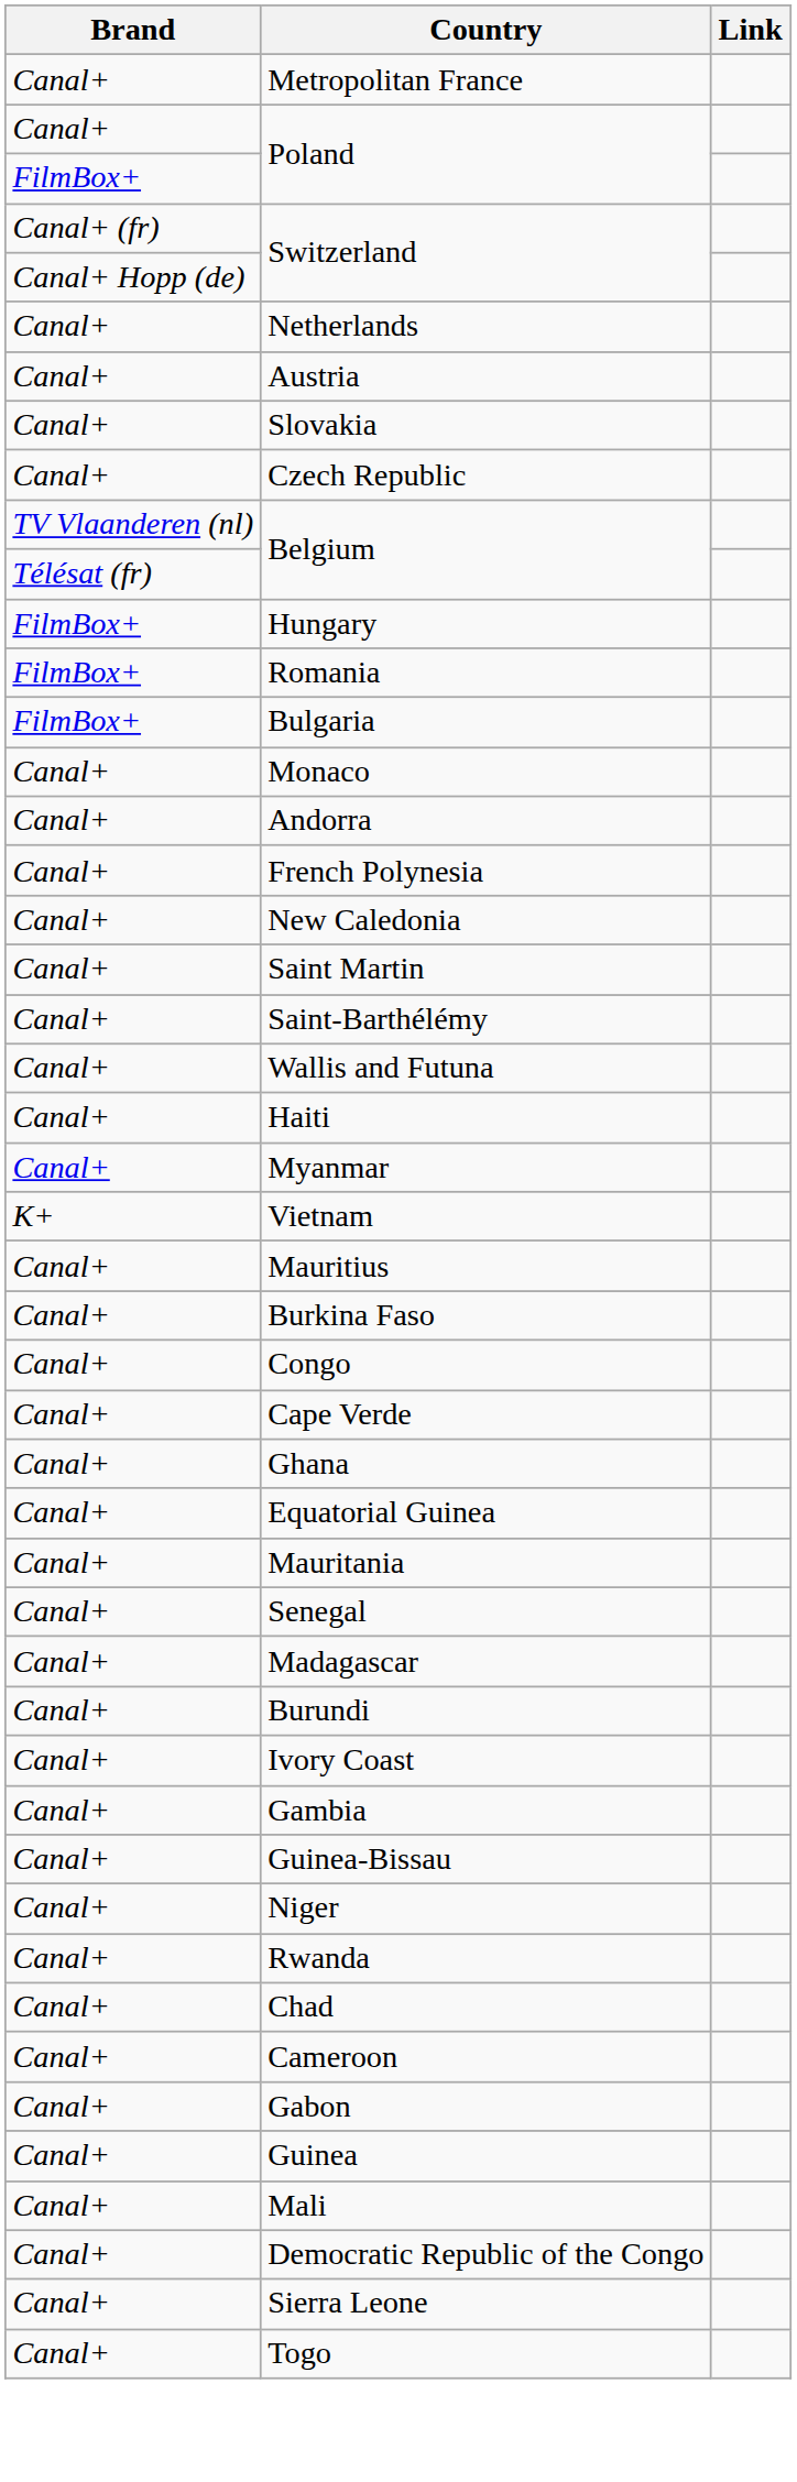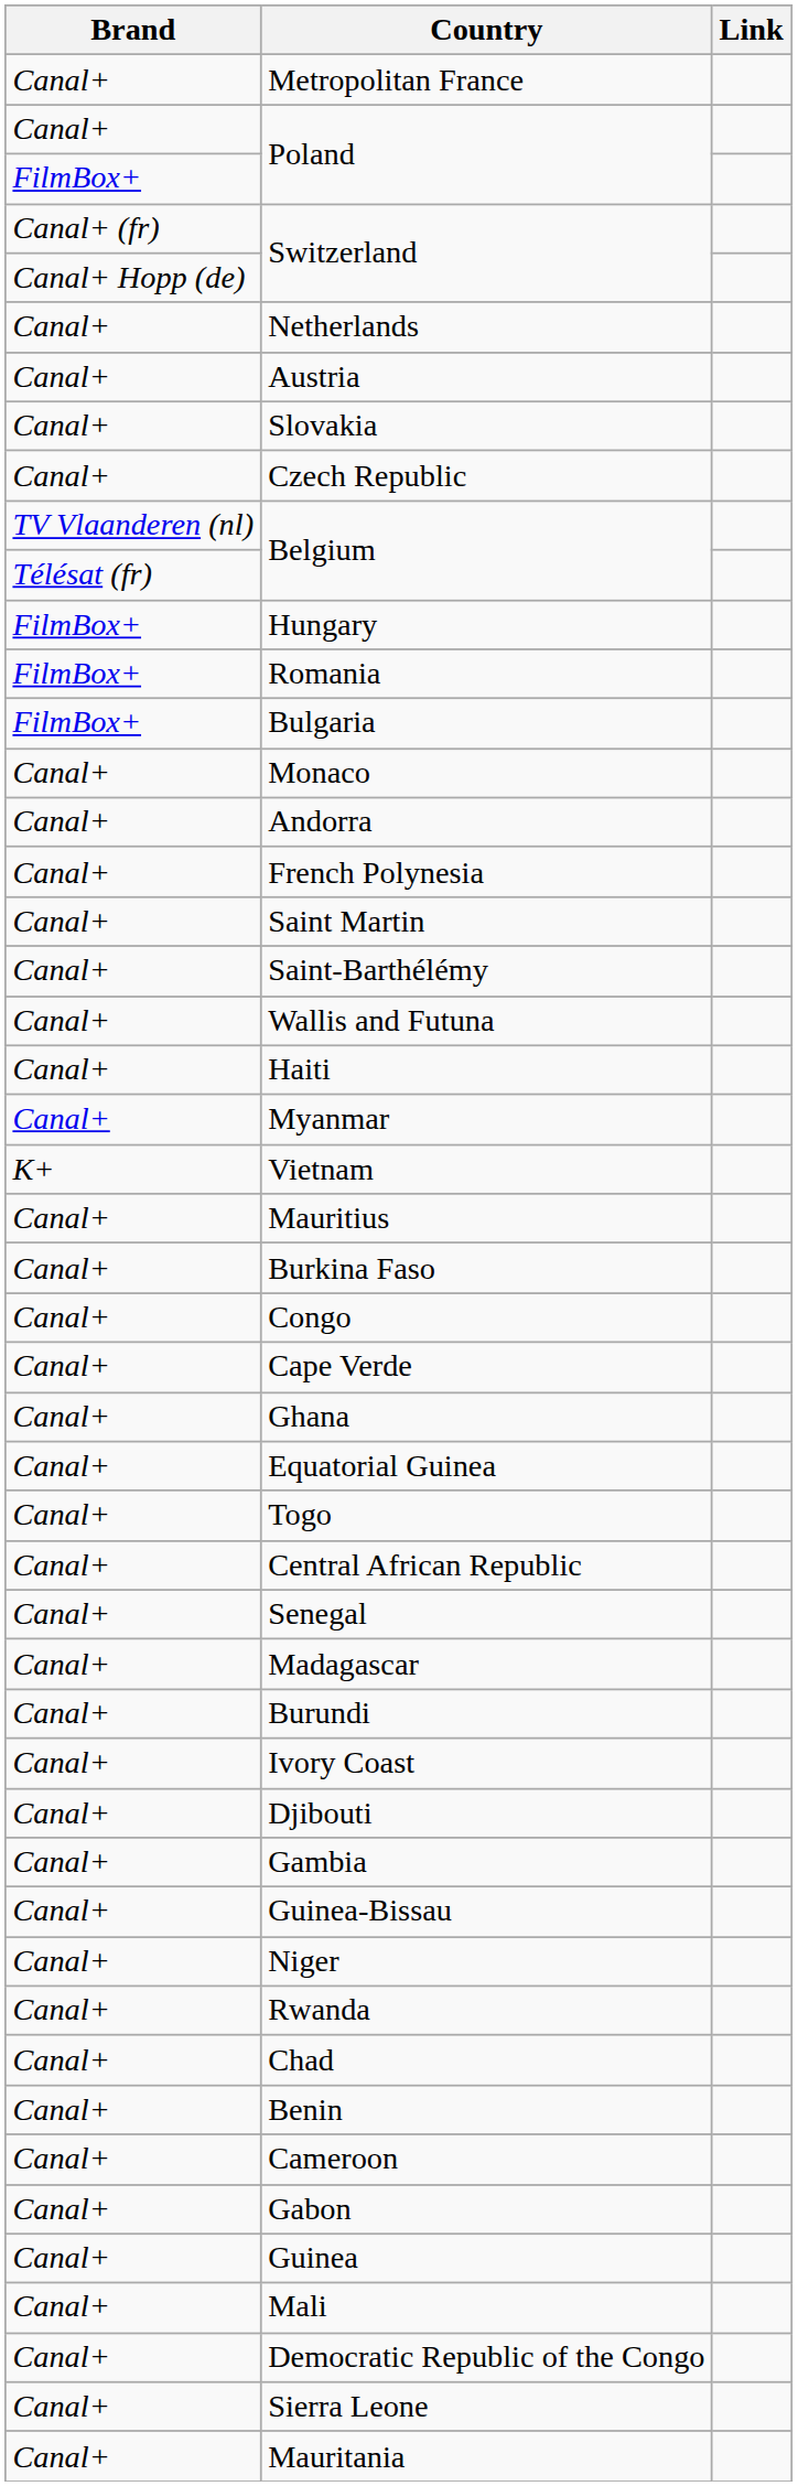- row: Canal+ | New Caledonia
rows swapped: Mauritania <-> Togo
+ row: Canal+ | Central African Republic
+ row: Canal+ | Djibouti
+ row: Canal+ | Benin
